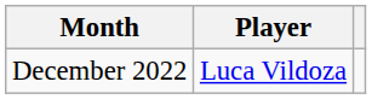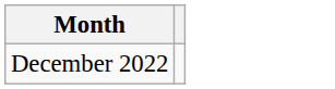- column: Player | Luca Vildoza
